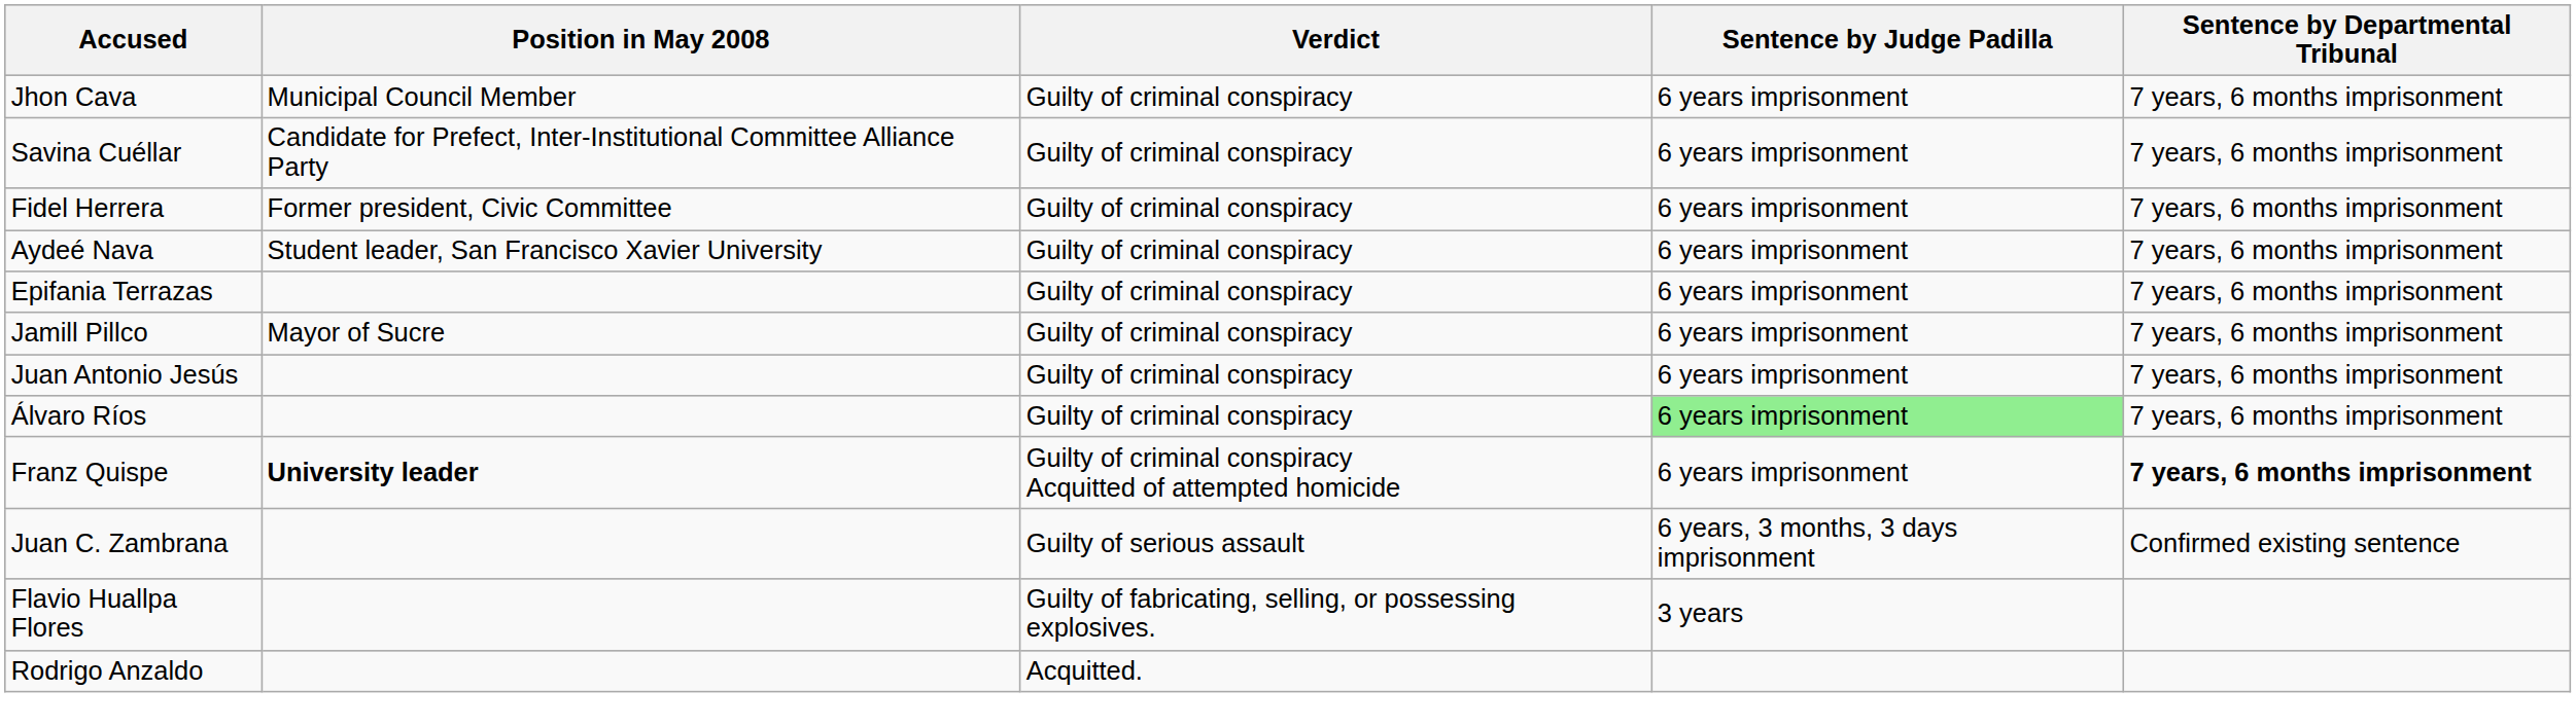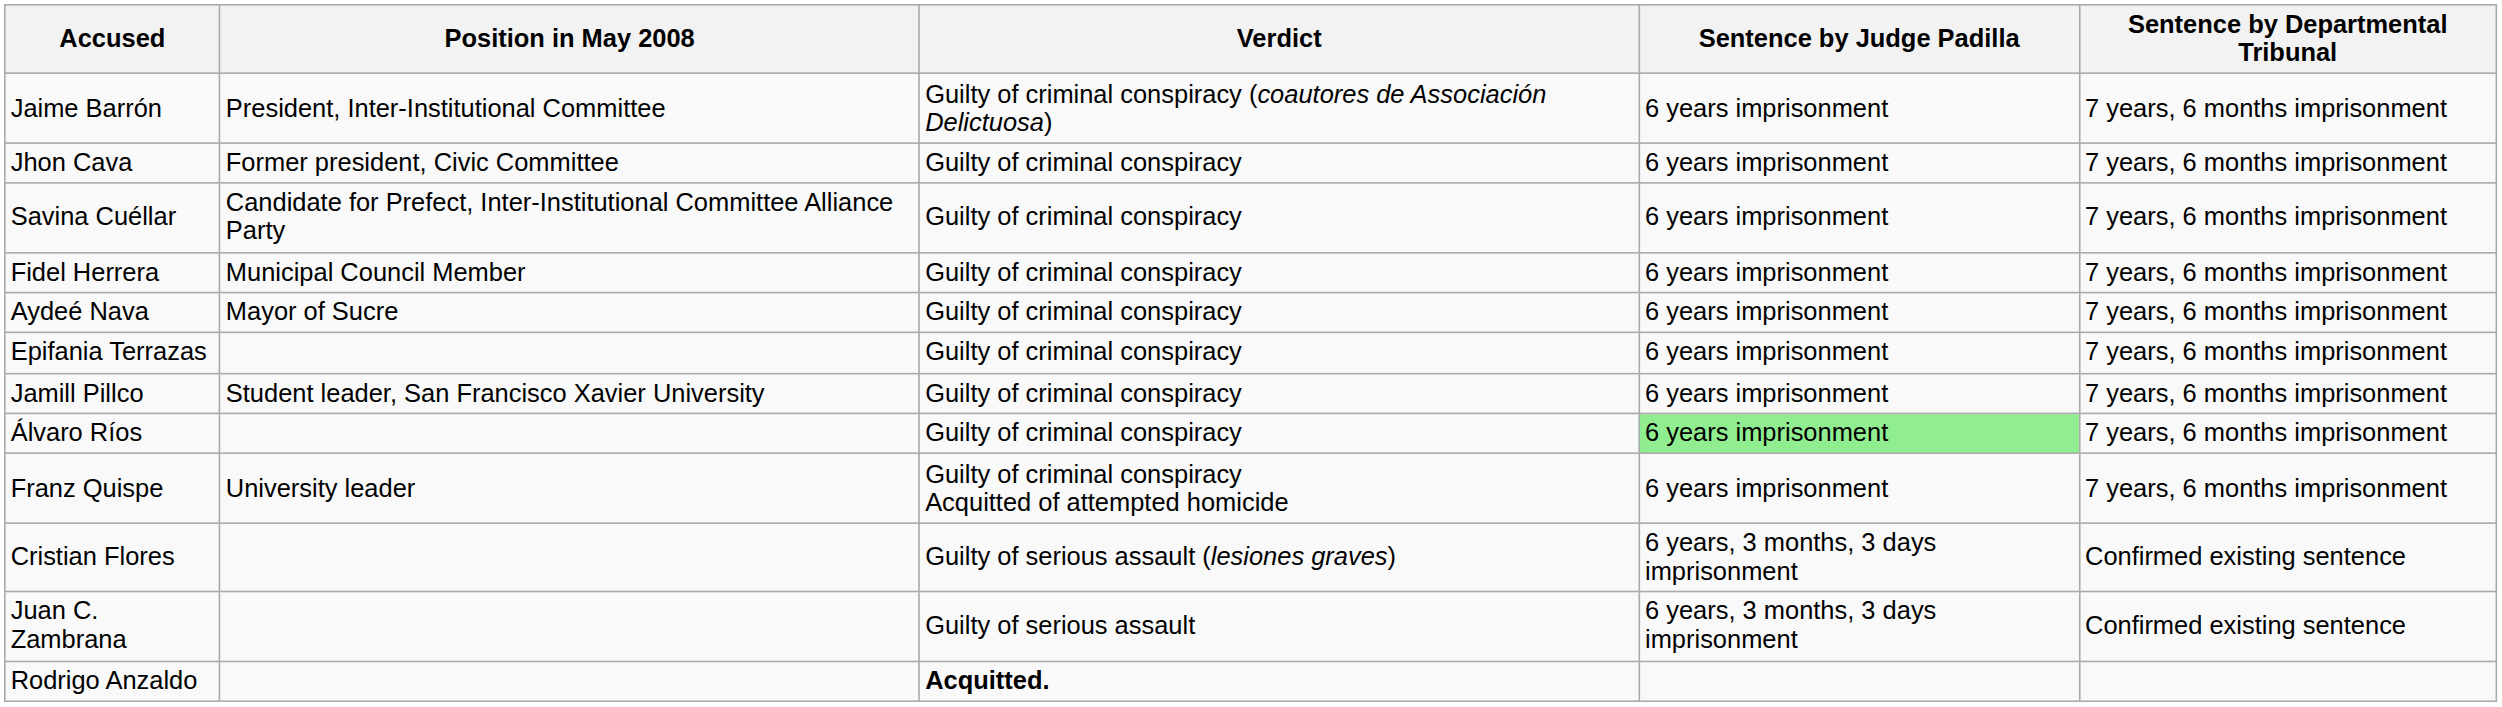+ row: Jaime Barrón | President, Inter-Institutional Committee | Guilty of criminal conspiracy (coautores de Associación Delictuosa) | 6 years imprisonment | 7 years, 6 months imprisonment
Jhon Cava | Position in May 2008: Municipal Council Member -> Former president, Civic Committee
Fidel Herrera | Position in May 2008: Former president, Civic Committee -> Municipal Council Member
Aydeé Nava | Position in May 2008: Student leader, San Francisco Xavier University -> Mayor of Sucre
Jamill Pillco | Position in May 2008: Mayor of Sucre -> Student leader, San Francisco Xavier University
- row: Juan Antonio Jesús | Guilty of criminal conspiracy | 6 years imprisonment | 7 years, 6 months imprisonment
Franz Quispe | Position in May 2008: bold -> normal
Franz Quispe | Sentence by Departmental Tribunal: bold -> normal
+ row: Cristian Flores | Guilty of serious assault (lesiones graves) | 6 years, 3 months, 3 days imprisonment | Confirmed existing sentence
- row: Flavio Huallpa Flores | Guilty of fabricating, selling, or possessing explosives. | 3 years
Rodrigo Anzaldo | Verdict: normal -> bold
